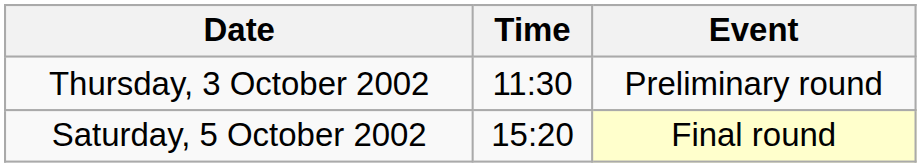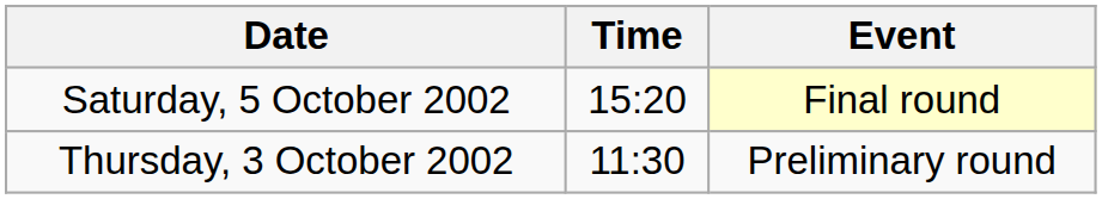rows swapped: Thursday, 3 October 2002 <-> Saturday, 5 October 2002
